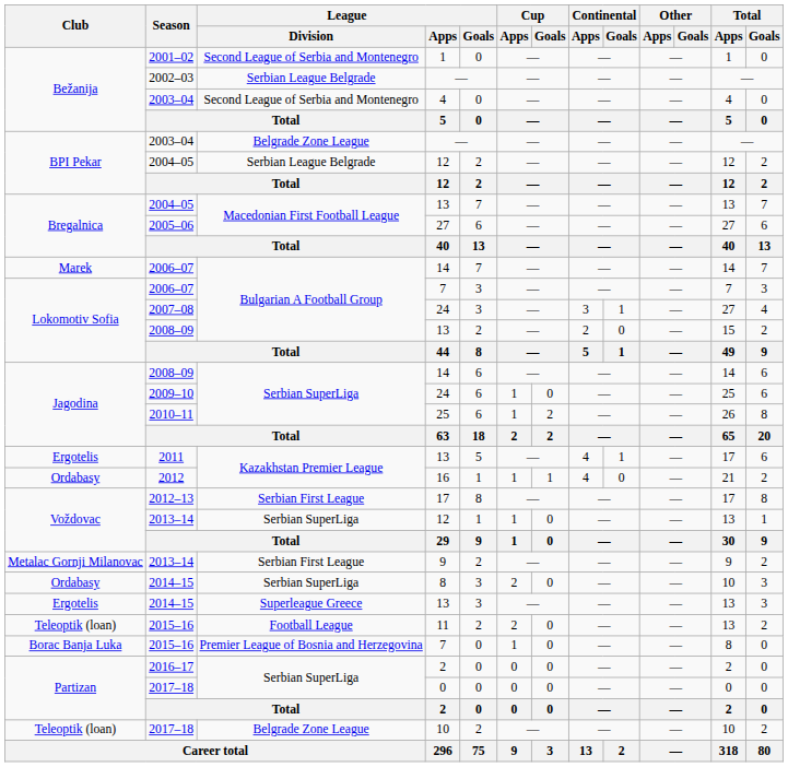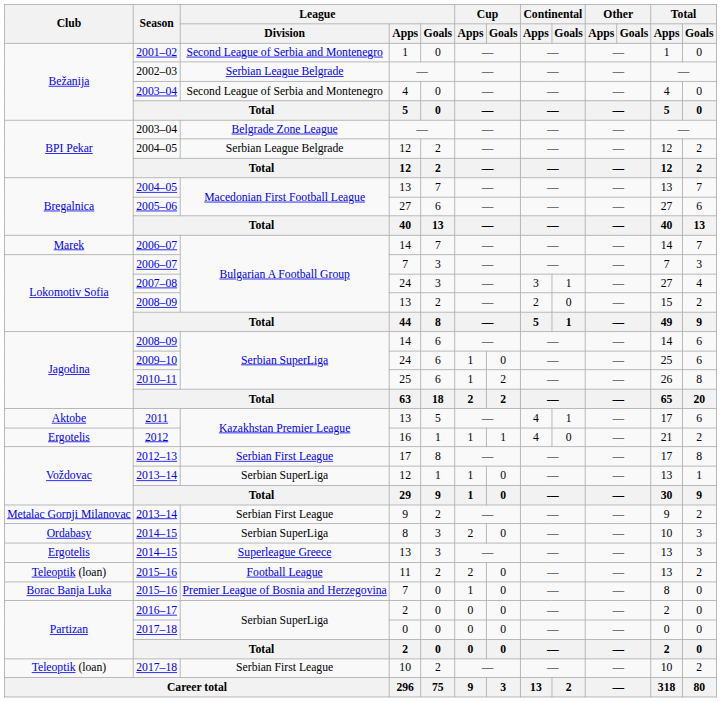2011 | Club: Ergotelis -> Aktobe
2012 | Club: Ordabasy -> Ergotelis
2017–18 / 10 | League / Division: Belgrade Zone League -> Serbian First League
